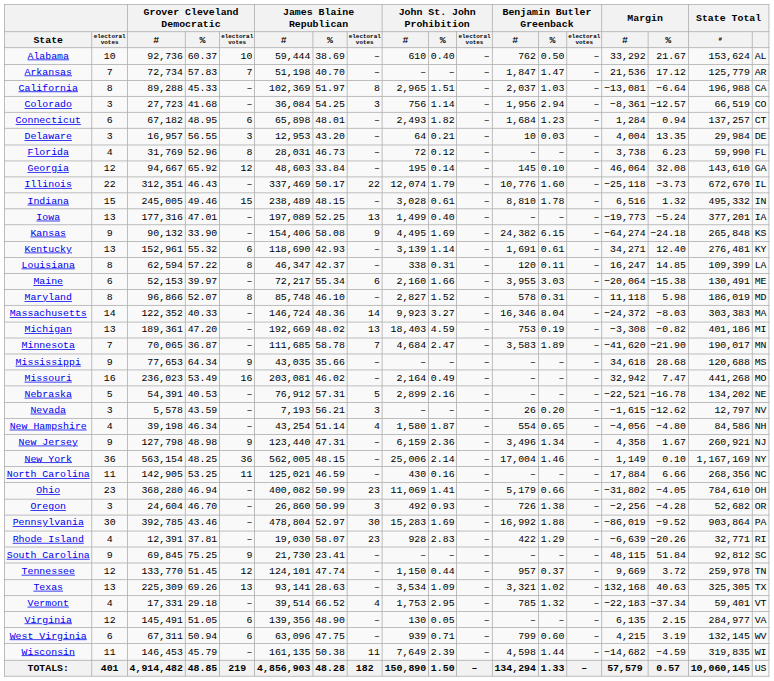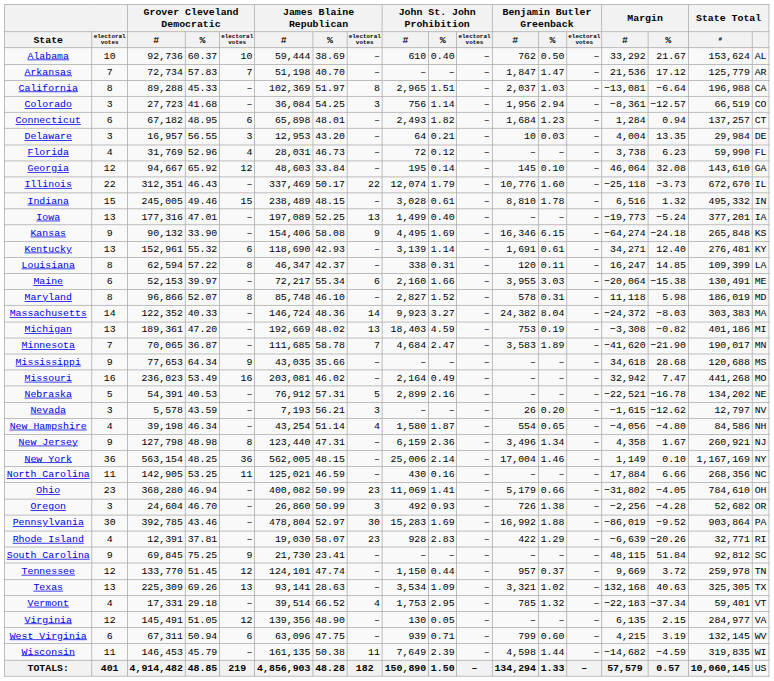Florida | Grover Cleveland Democratic / electoral votes: 8 -> 4
Kansas | Benjamin Butler Greenback / #: 24,382 -> 16,346
Massachusetts | Benjamin Butler Greenback / #: 16,346 -> 24,382
New Jersey | Grover Cleveland Democratic / electoral votes: 9 -> 8
Virginia | Grover Cleveland Democratic / electoral votes: 6 -> 12
